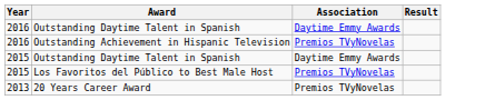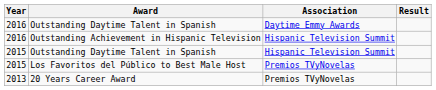Outstanding Achievement in Hispanic Television | Association: Premios TVyNovelas -> Hispanic Television Summit
2015 / Outstanding Daytime Talent in Spanish | Association: Daytime Emmy Awards -> Hispanic Television Summit
